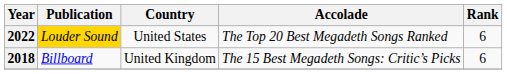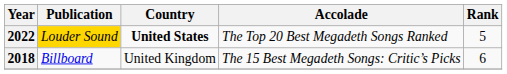2022 | Country: normal -> bold
2022 | Rank: 6 -> 5
